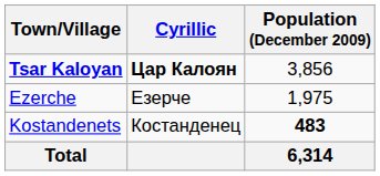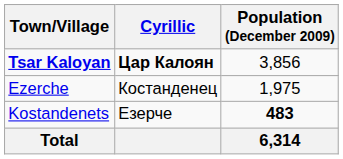Ezerche | Cyrillic: Езерче -> Костанденец
Kostandenets | Cyrillic: Костанденец -> Езерче
